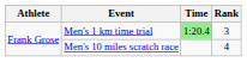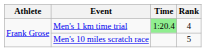Men's 1 km time trial | Rank: 3 -> 4
Men's 10 miles scratch race | Rank: 4 -> 5
